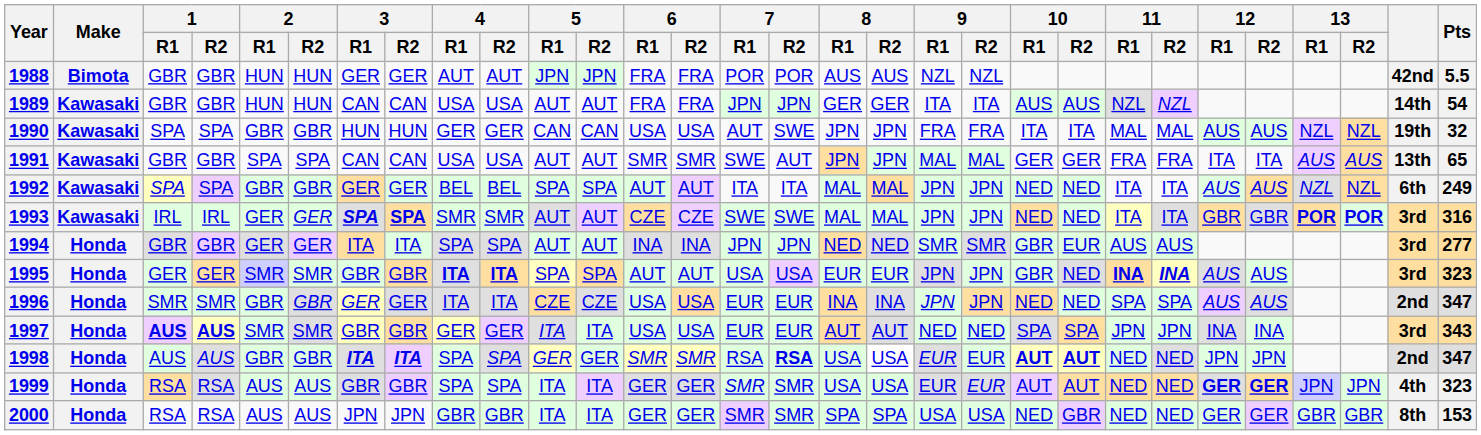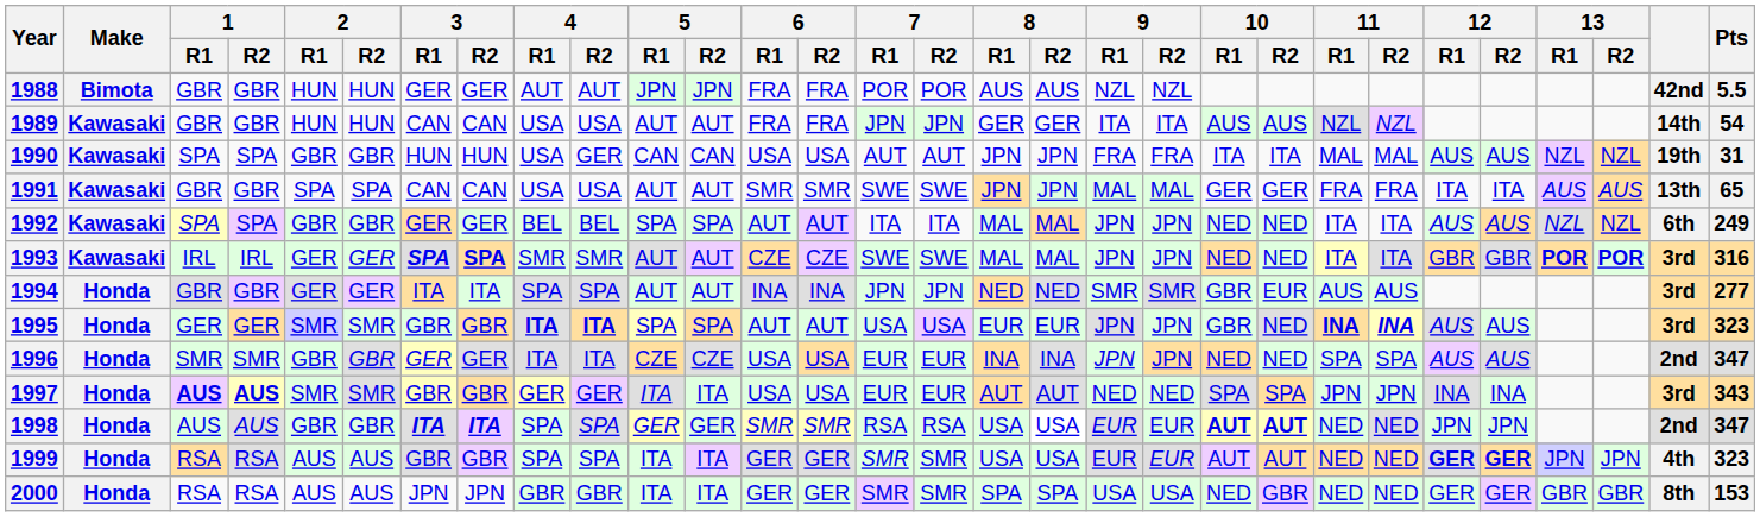1990 | 4 / R1: GER -> USA
1990 | 7 / R2: SWE -> AUT
1990 | Pts: 32 -> 31
1991 | 7 / R2: AUT -> SWE
1998 | 7 / R2: bold -> normal
